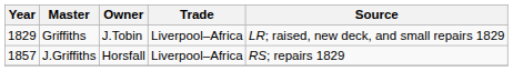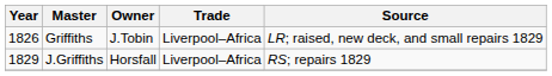Griffiths | Year: 1829 -> 1826
J.Griffiths | Year: 1857 -> 1829
